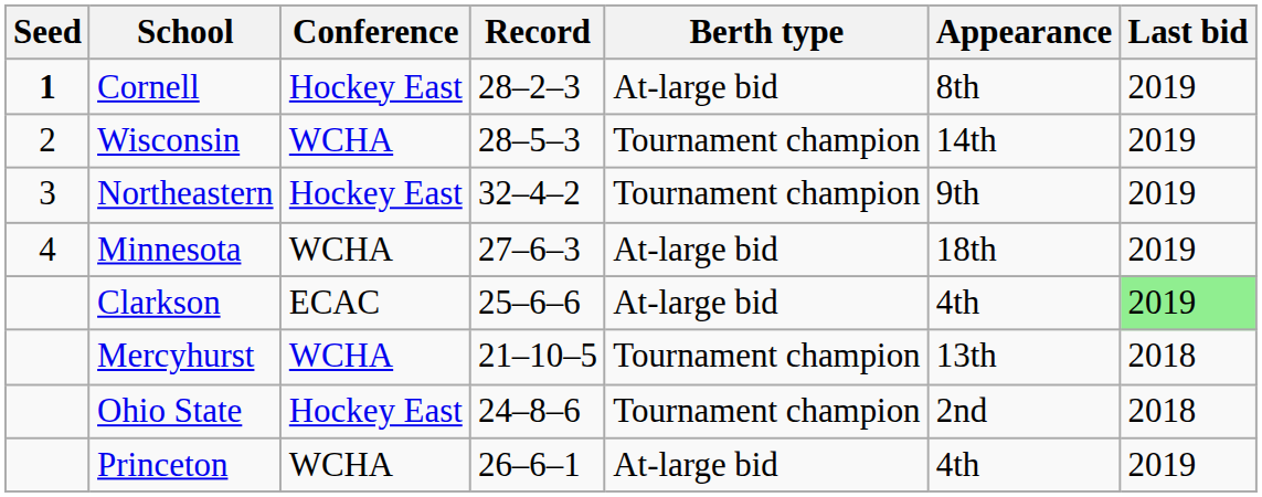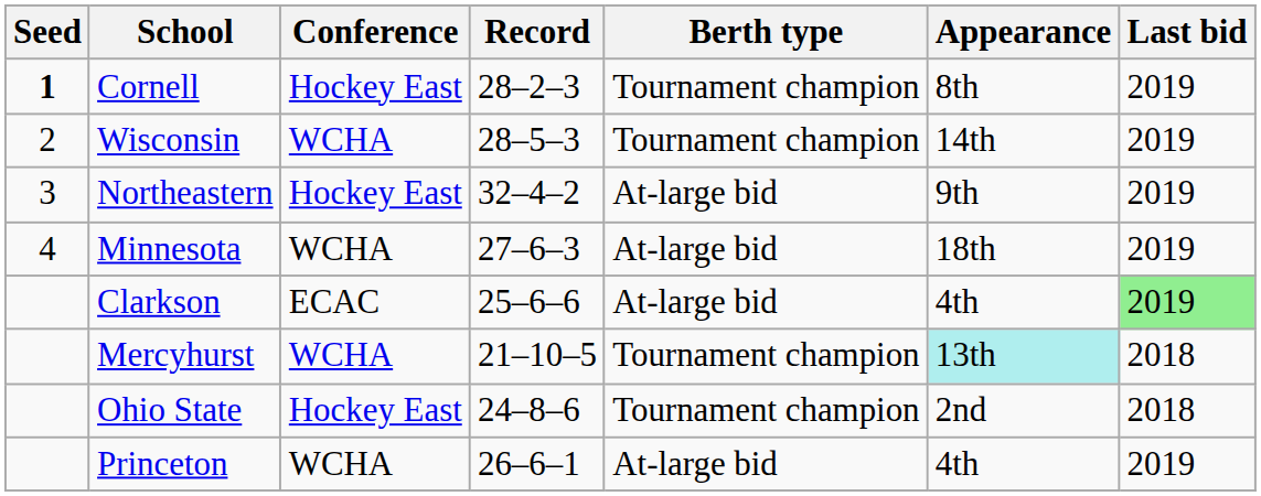Cornell | Berth type: At-large bid -> Tournament champion
Northeastern | Berth type: Tournament champion -> At-large bid
Mercyhurst | Appearance: no background -> paleturquoise background
